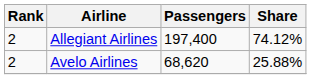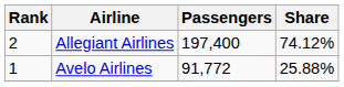Avelo Airlines | Rank: 2 -> 1
Avelo Airlines | Passengers: 68,620 -> 91,772
